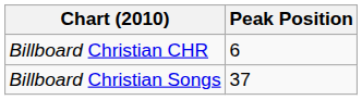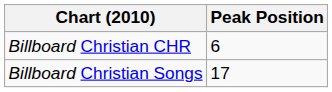Billboard Christian Songs | Peak Position: 37 -> 17
